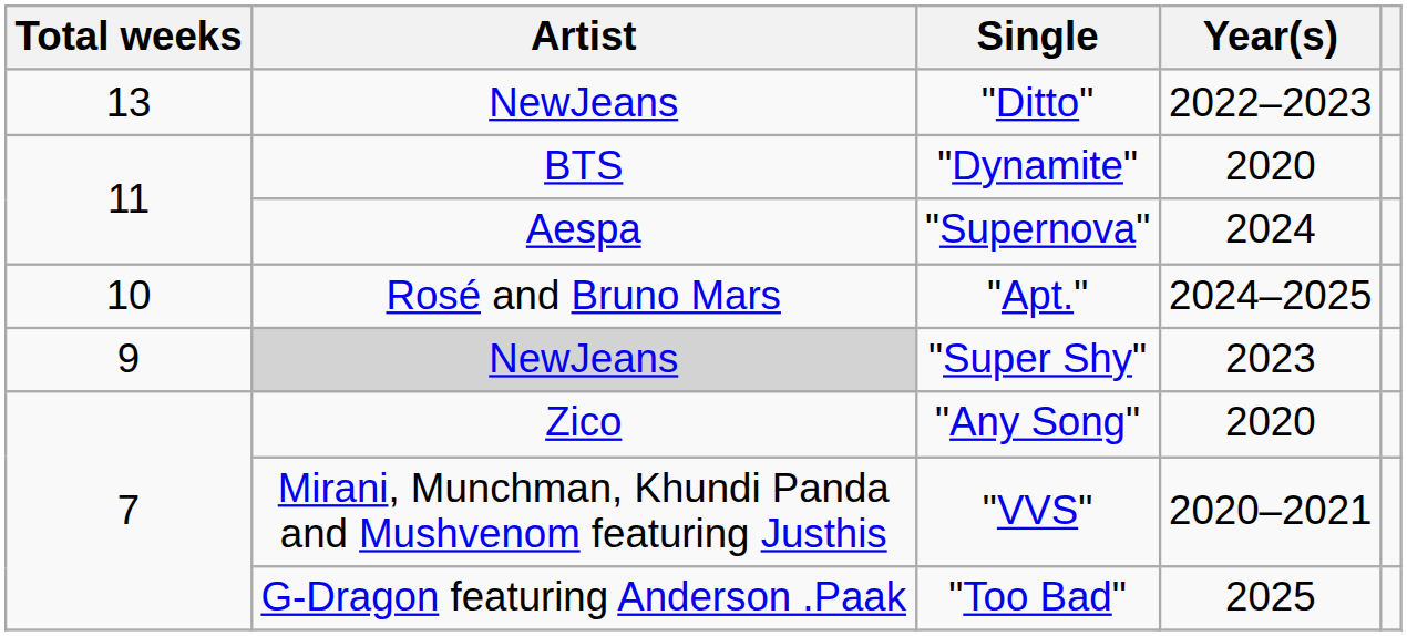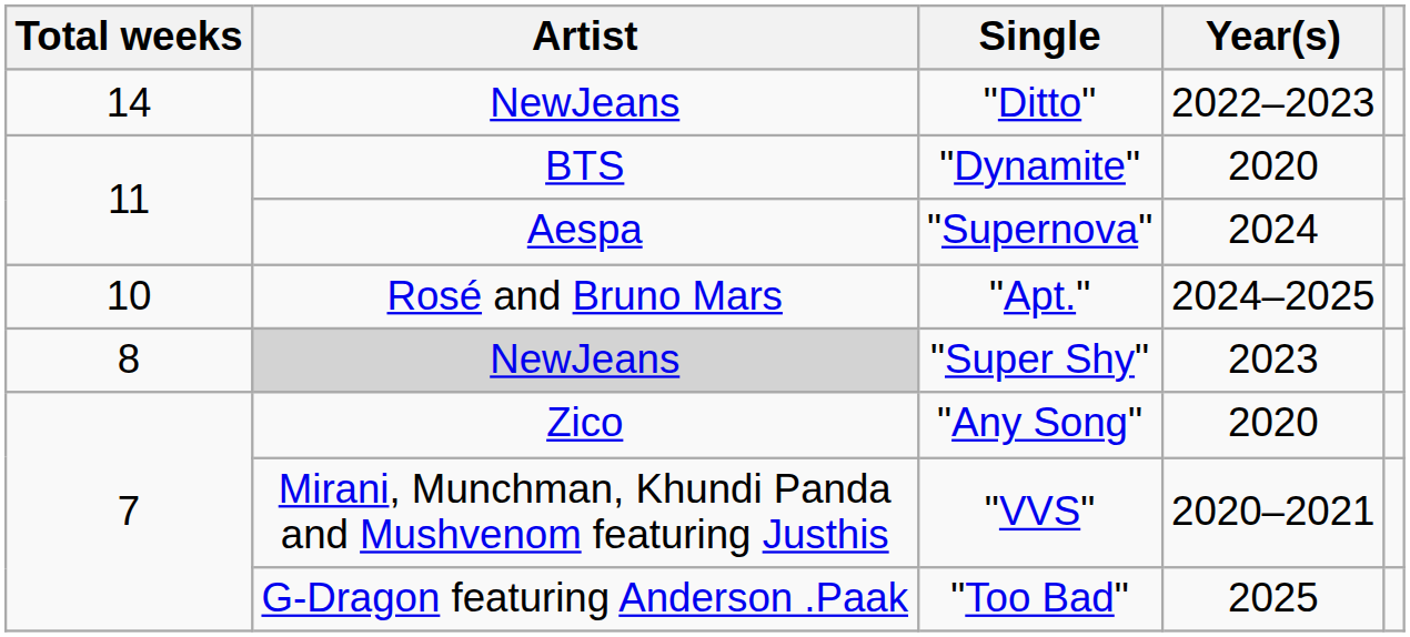"Ditto" | Total weeks: 13 -> 14
"Super Shy" | Total weeks: 9 -> 8
